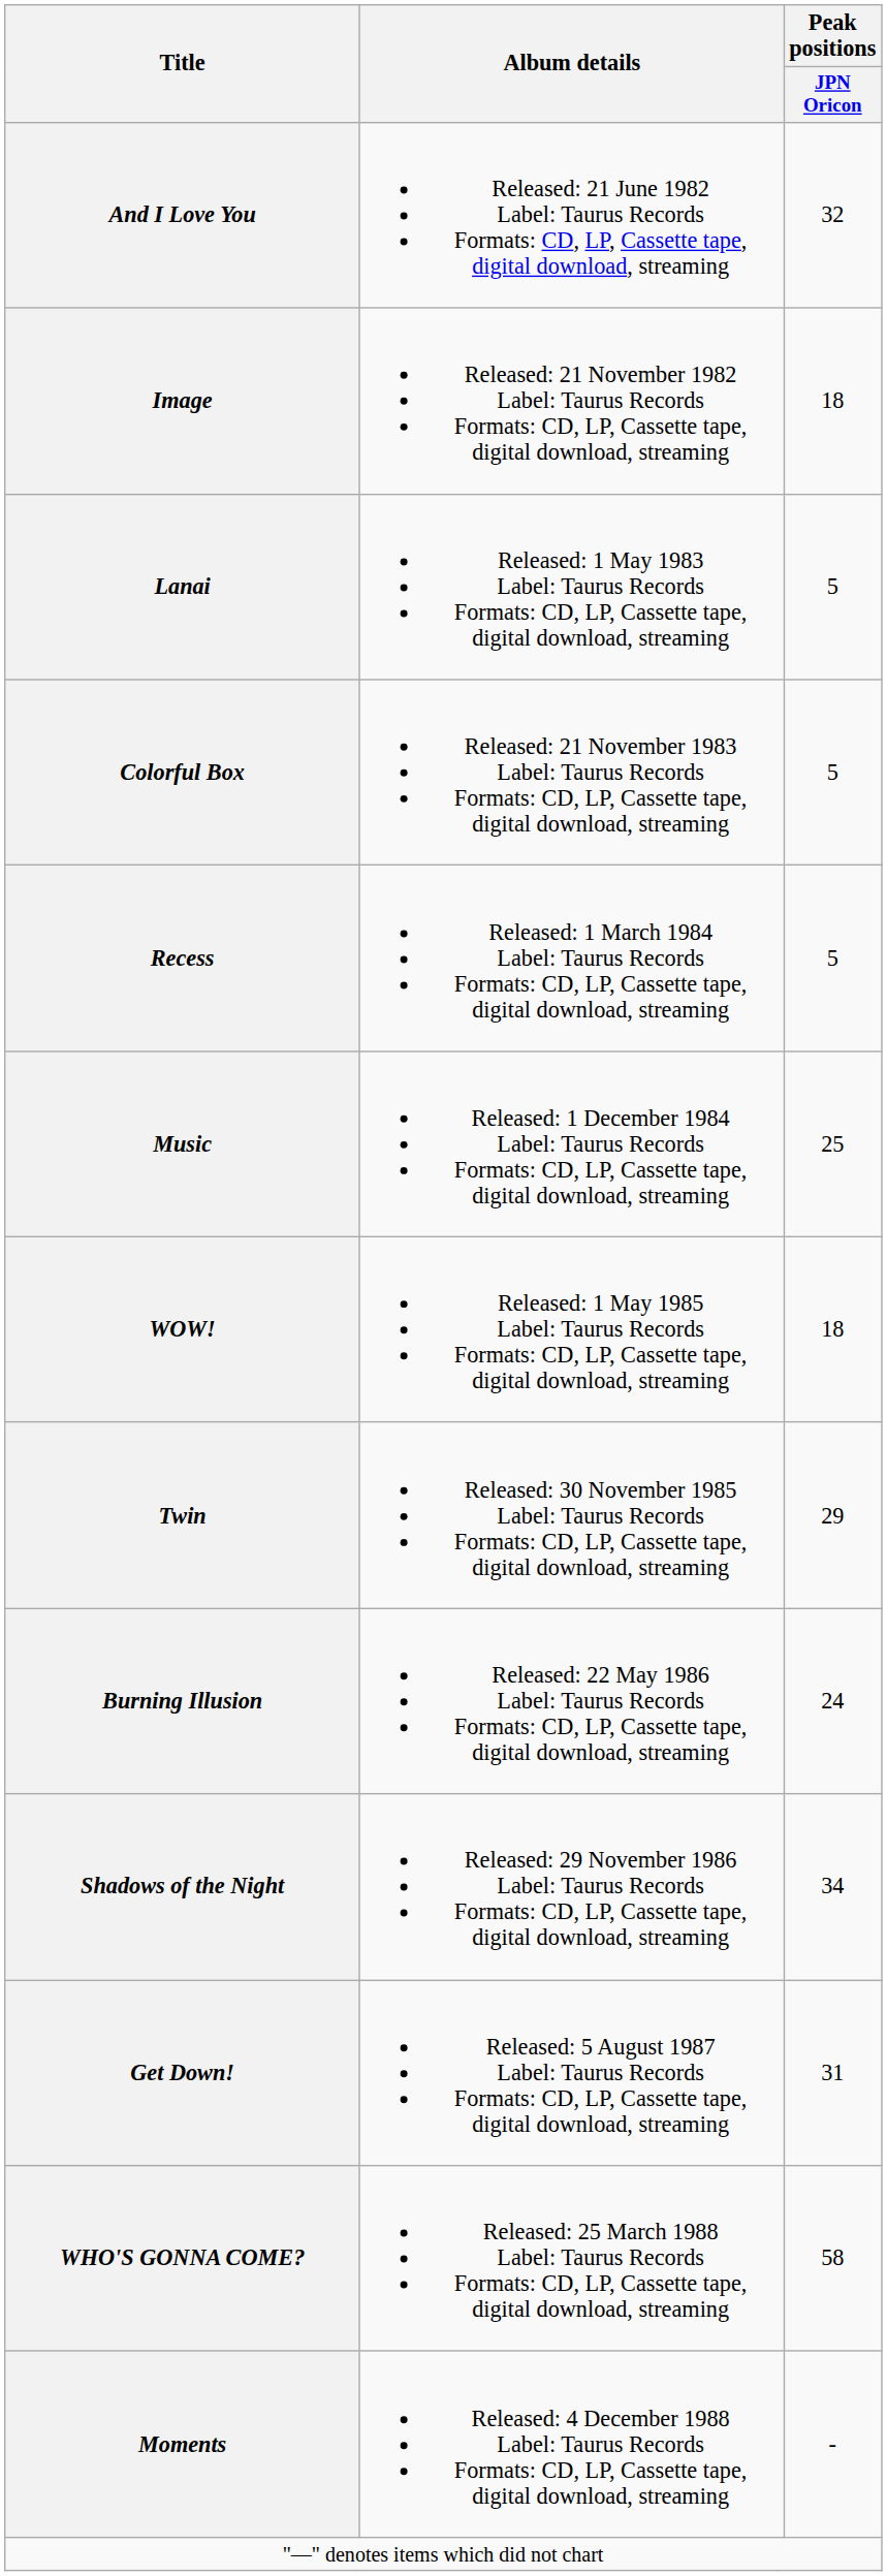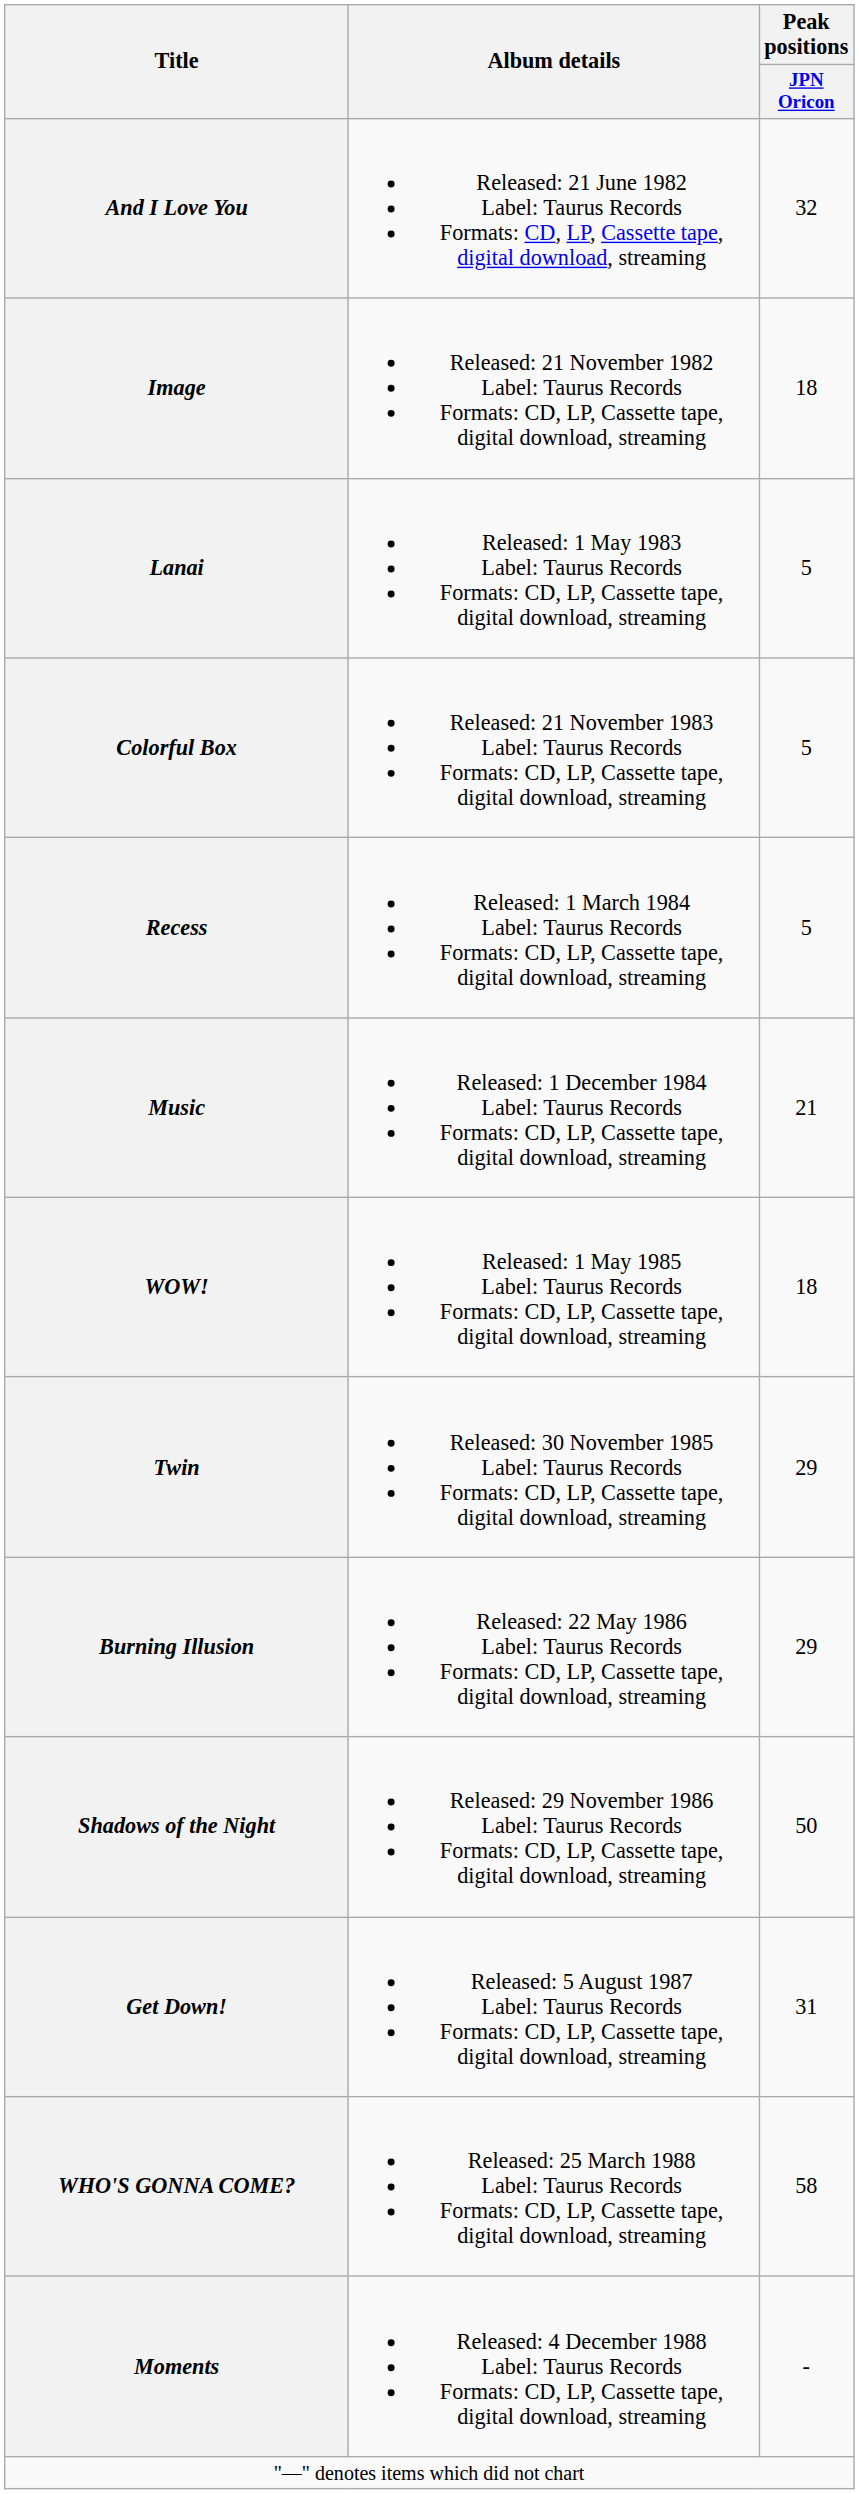Music | Peak positions / JPN Oricon: 25 -> 21
Burning Illusion | Peak positions / JPN Oricon: 24 -> 29
Shadows of the Night | Peak positions / JPN Oricon: 34 -> 50
